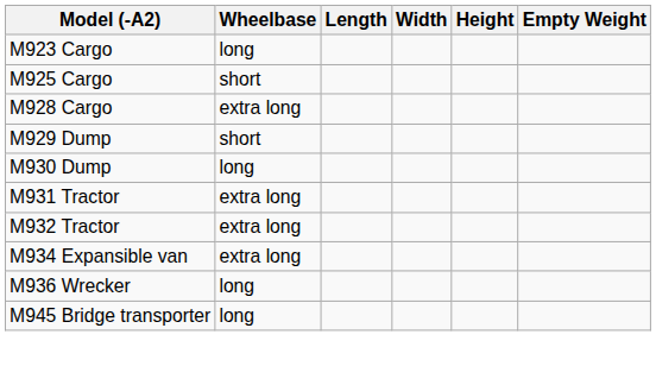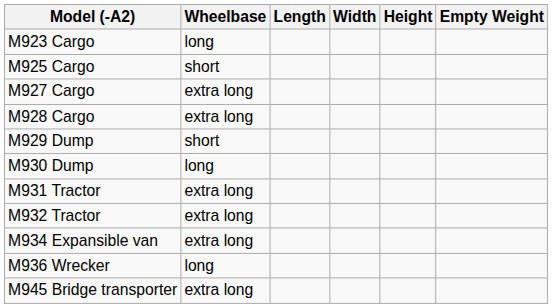+ row: M927 Cargo | extra long
M945 Bridge transporter | Wheelbase: long -> extra long
